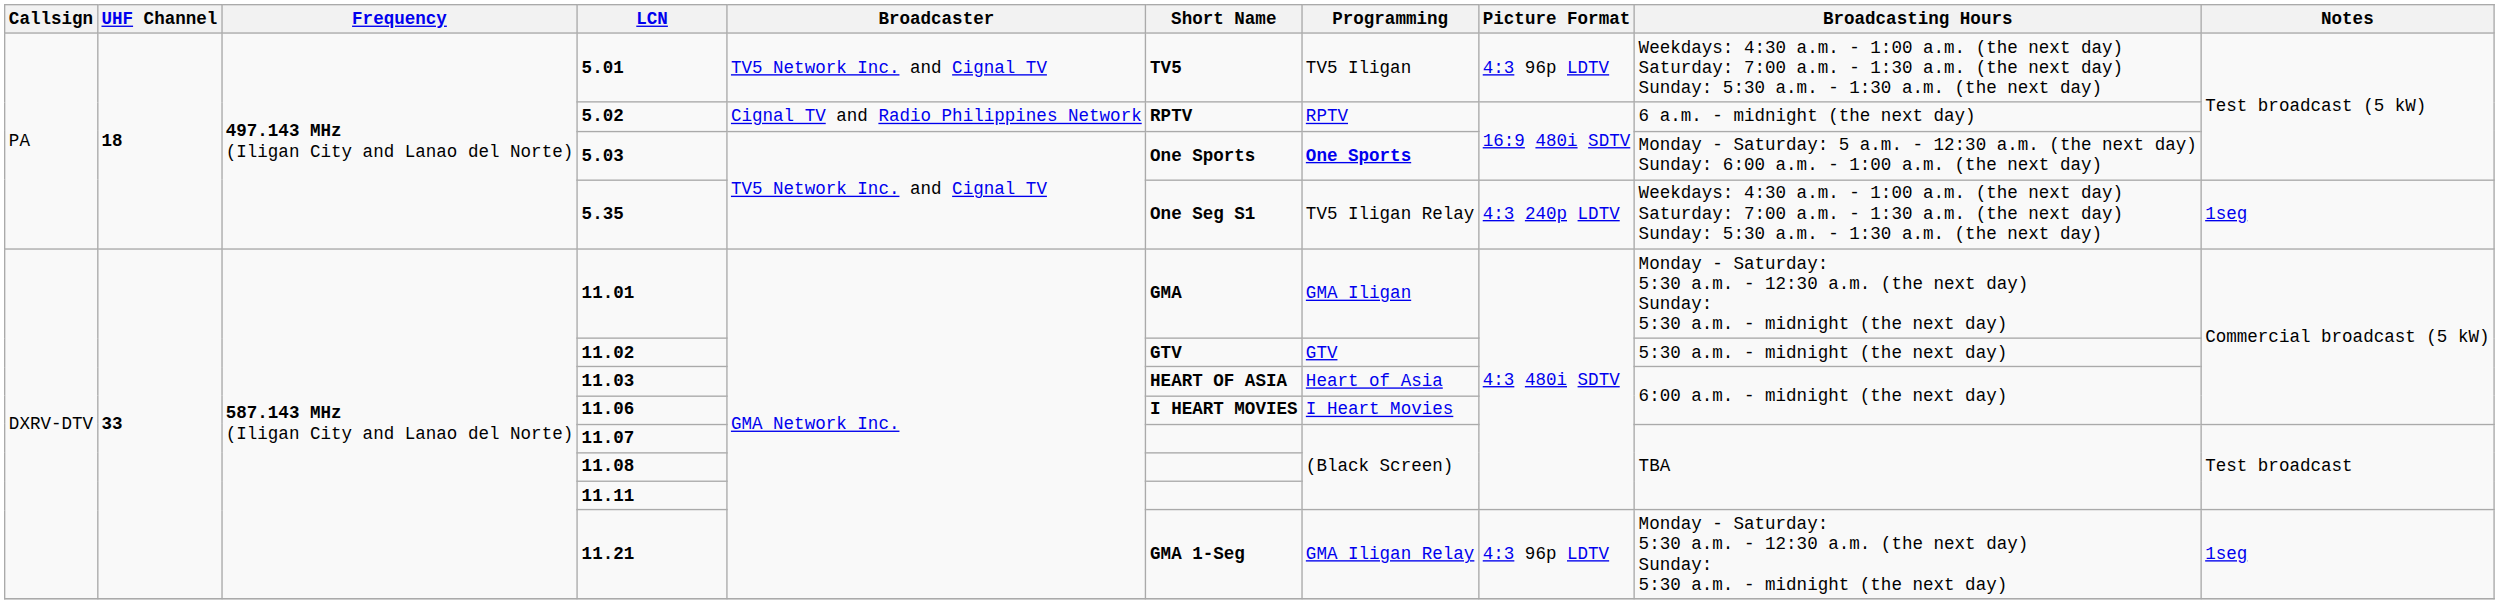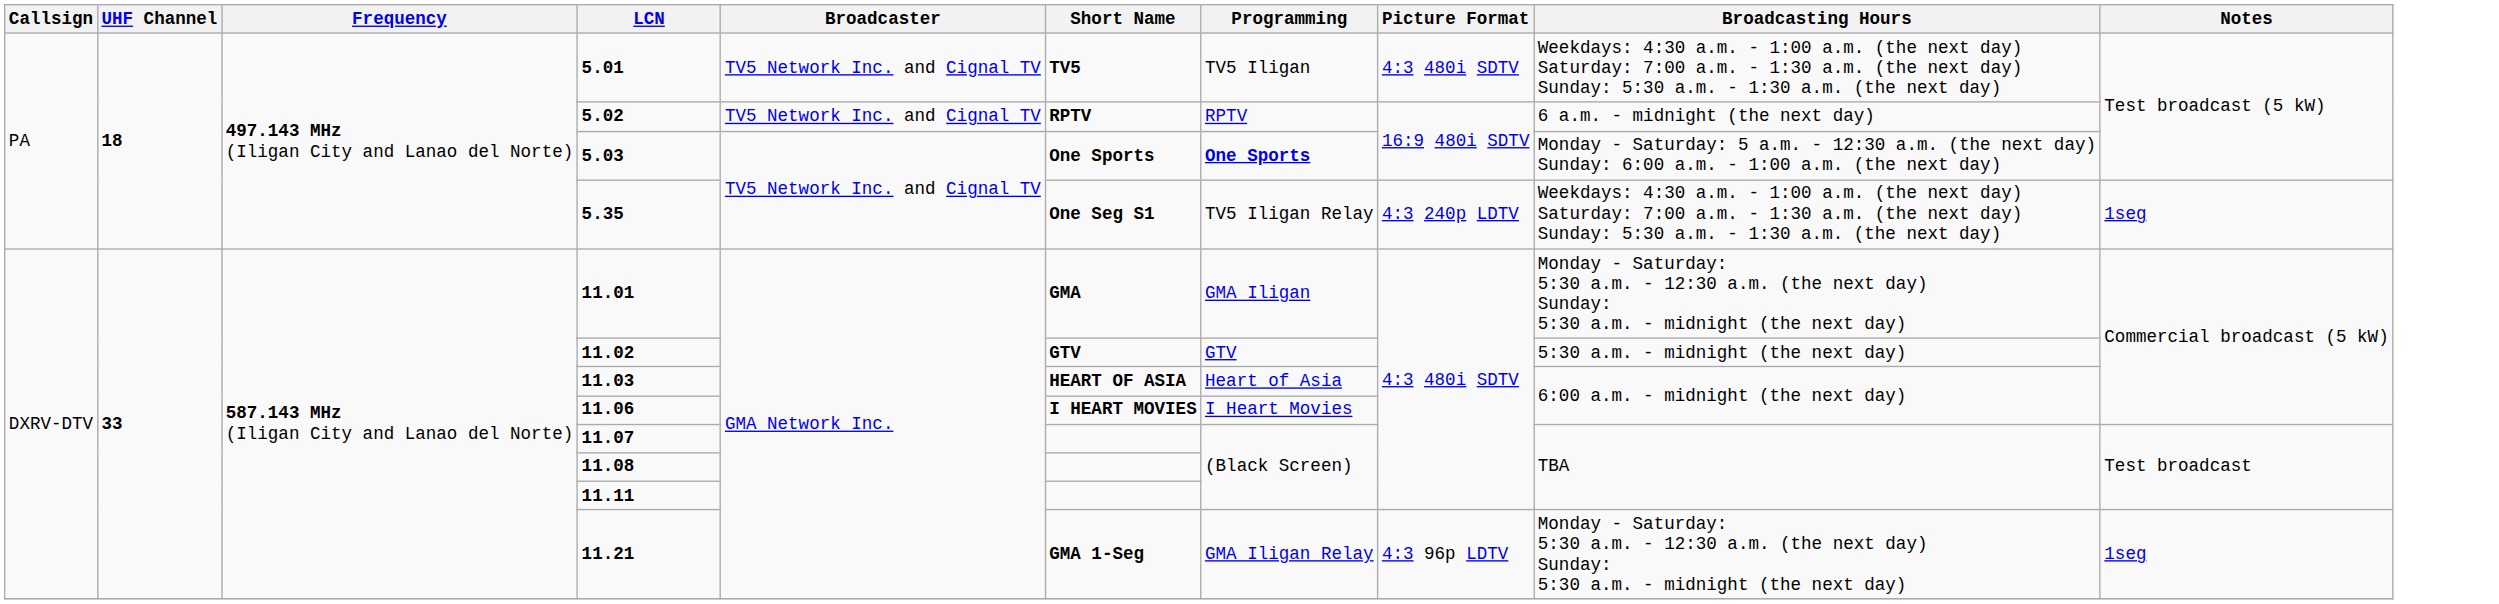5.01 | Picture Format: 4:3 96p LDTV -> 4:3 480i SDTV
5.02 | Broadcaster: Cignal TV and Radio Philippines Network -> TV5 Network Inc. and Cignal TV
